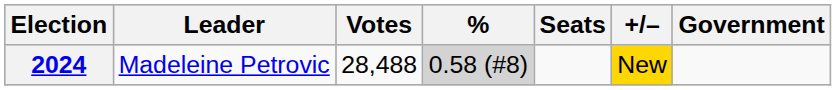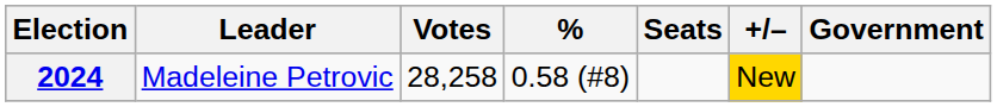2024 | Votes: 28,488 -> 28,258
2024 | %: lightgrey background -> no background
